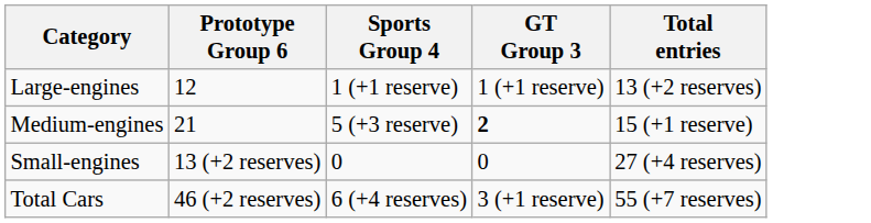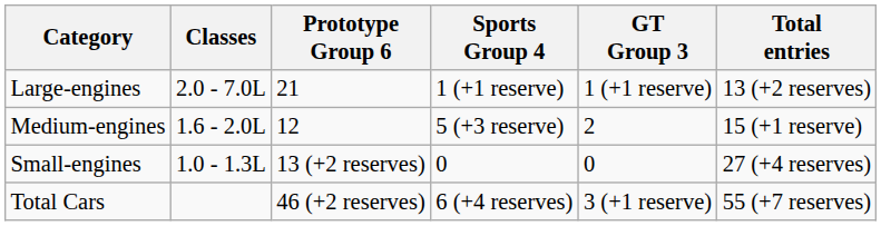+ column: Classes | 2.0 - 7.0L | 1.6 - 2.0L | 1.0 - 1.3L
Large-engines | Prototype Group 6: 12 -> 21
Medium-engines | Prototype Group 6: 21 -> 12
Medium-engines | GT Group 3: bold -> normal
